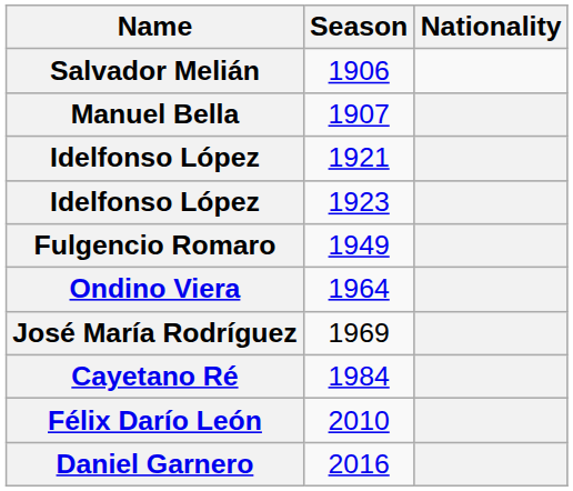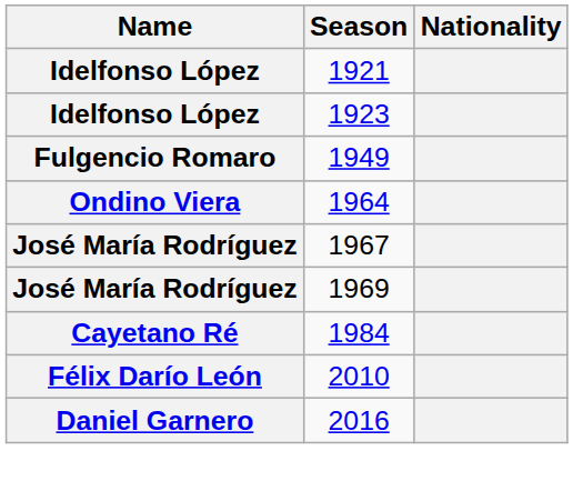- row: Salvador Melián | 1906
- row: Manuel Bella | 1907
+ row: José María Rodríguez | 1967
